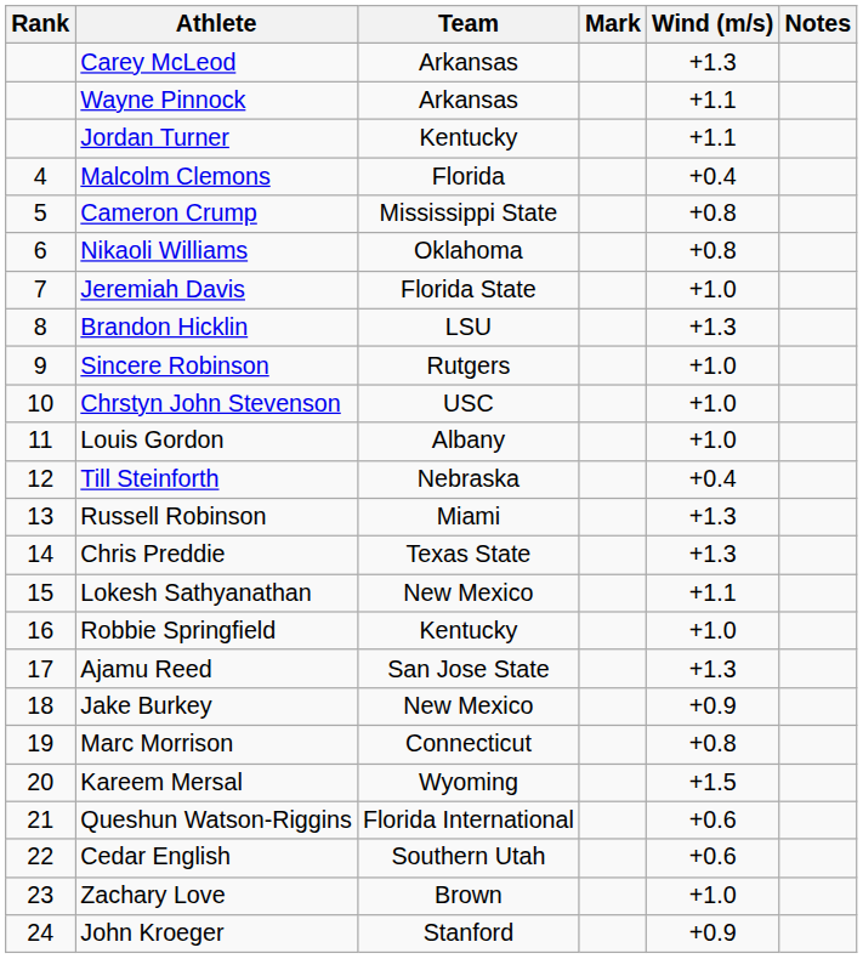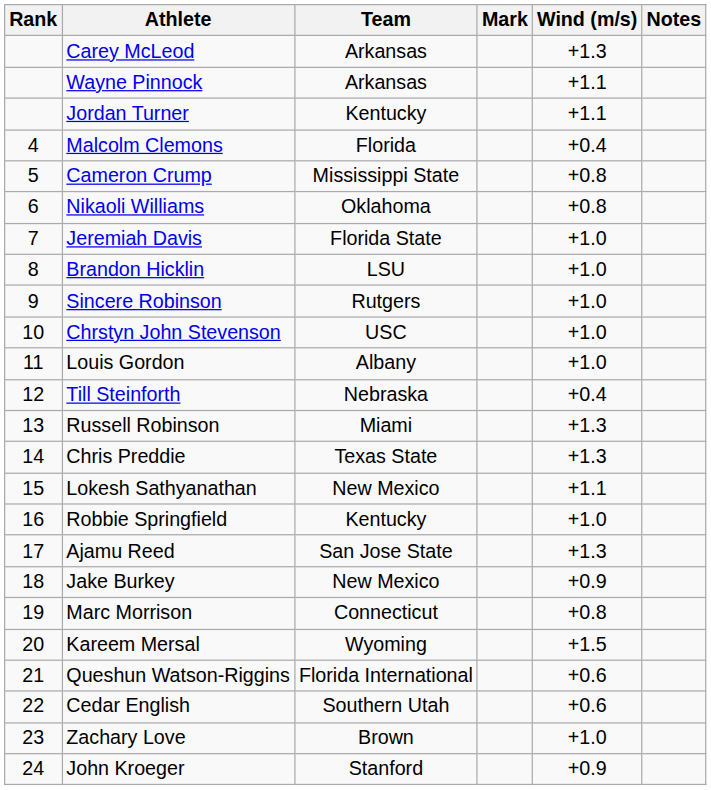Brandon Hicklin | Wind (m/s): +1.3 -> +1.0
